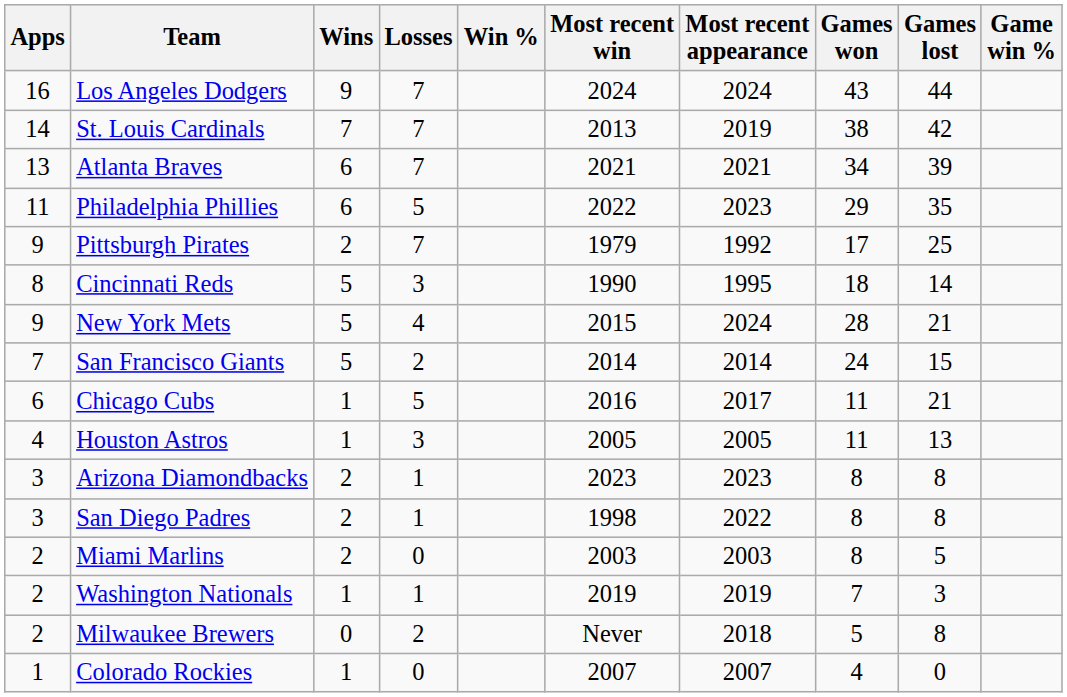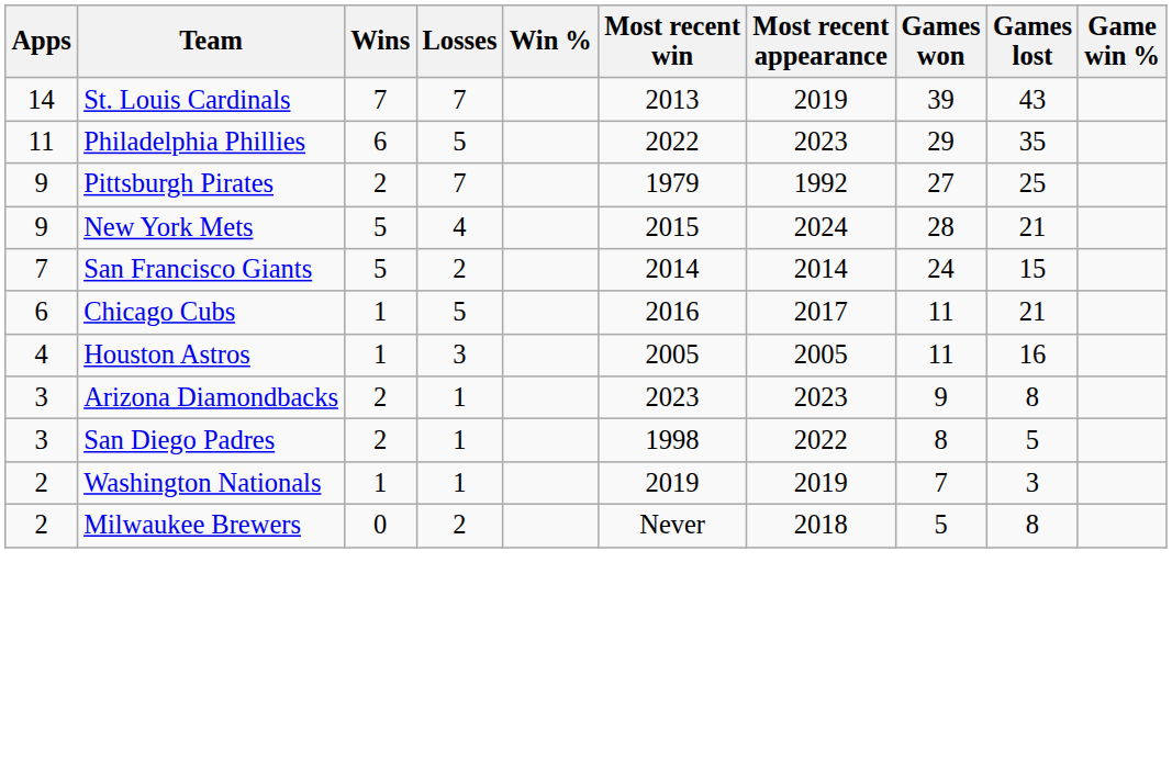- row: 16 | Los Angeles Dodgers | 9 | 7 | 2024 | 2024 | 43 | 44
St. Louis Cardinals | Games won: 38 -> 39
St. Louis Cardinals | Games lost: 42 -> 43
- row: 13 | Atlanta Braves | 6 | 7 | 2021 | 2021 | 34 | 39
Pittsburgh Pirates | Games won: 17 -> 27
- row: 8 | Cincinnati Reds | 5 | 3 | 1990 | 1995 | 18 | 14
Houston Astros | Games lost: 13 -> 16
Arizona Diamondbacks | Games won: 8 -> 9
San Diego Padres | Games lost: 8 -> 5
- row: 2 | Miami Marlins | 2 | 0 | 2003 | 2003 | 8 | 5
- row: 1 | Colorado Rockies | 1 | 0 | 2007 | 2007 | 4 | 0
